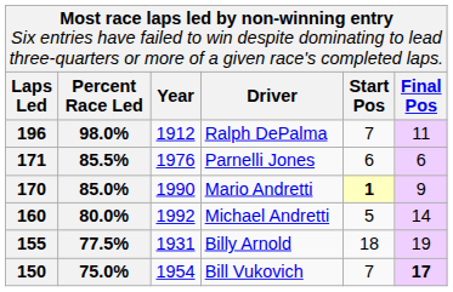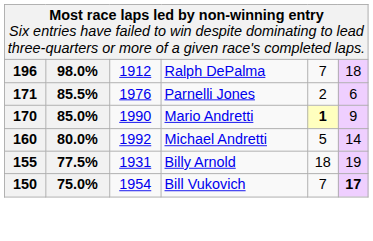- row: Laps Led | Percent Race Led | Year | Driver | Start Pos | Final Pos
Ralph DePalma | column 6: 11 -> 18
Parnelli Jones | column 5: 6 -> 2
